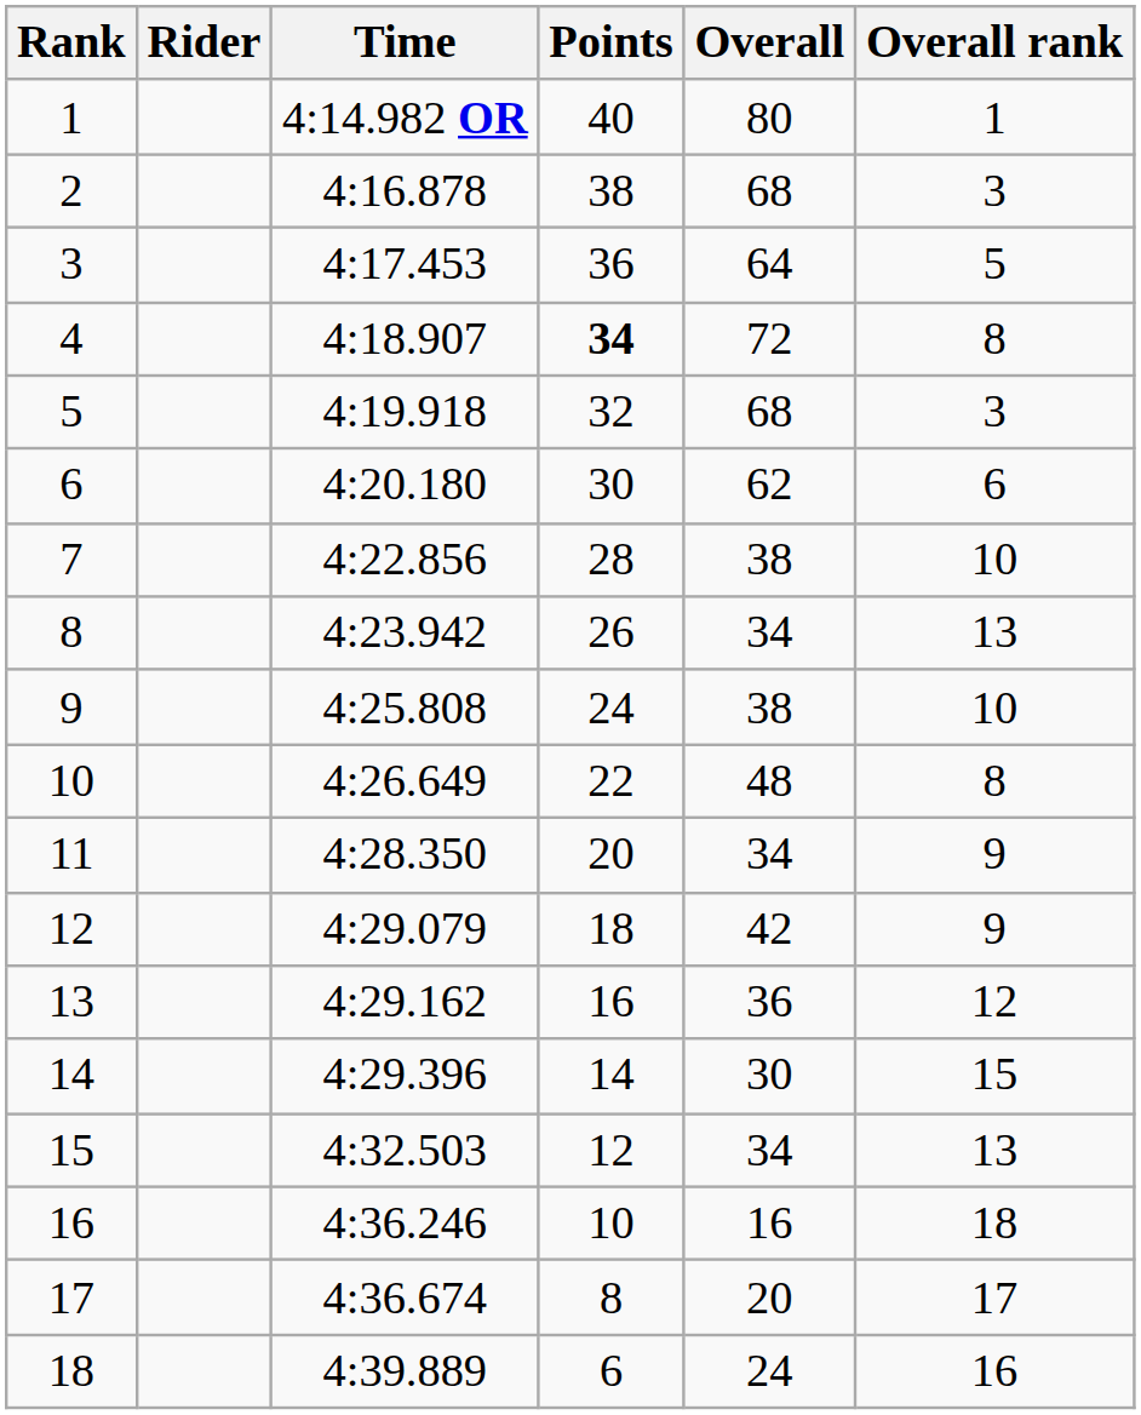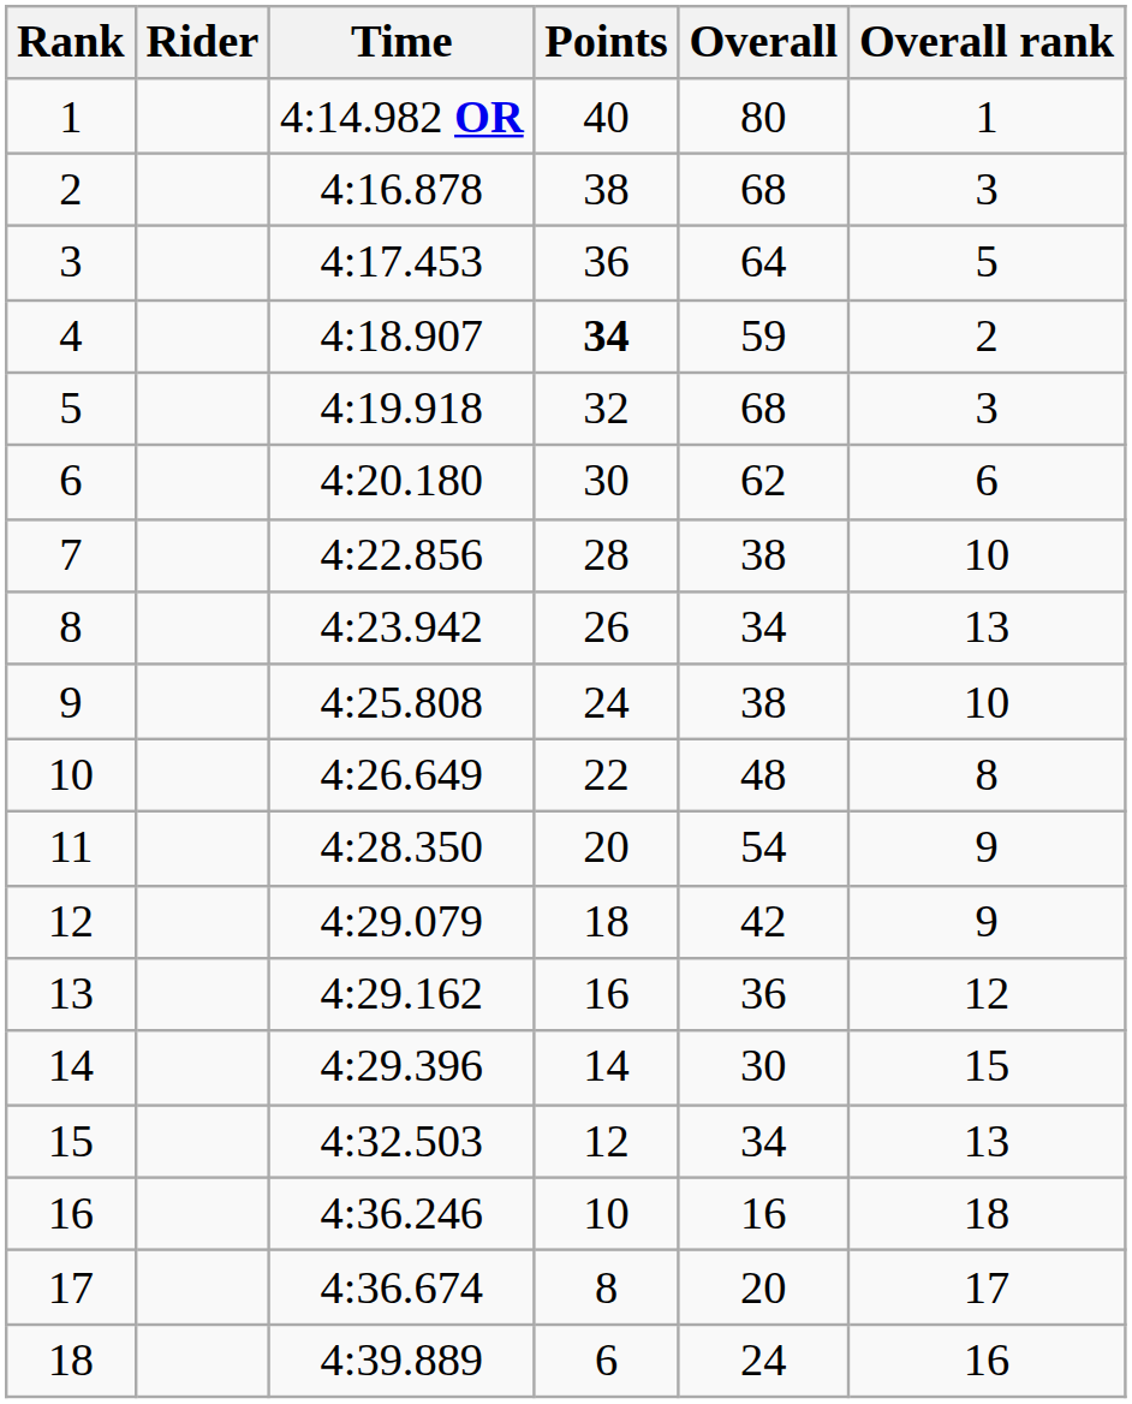4 | Overall: 72 -> 59
4 | Overall rank: 8 -> 2
11 | Overall: 34 -> 54
